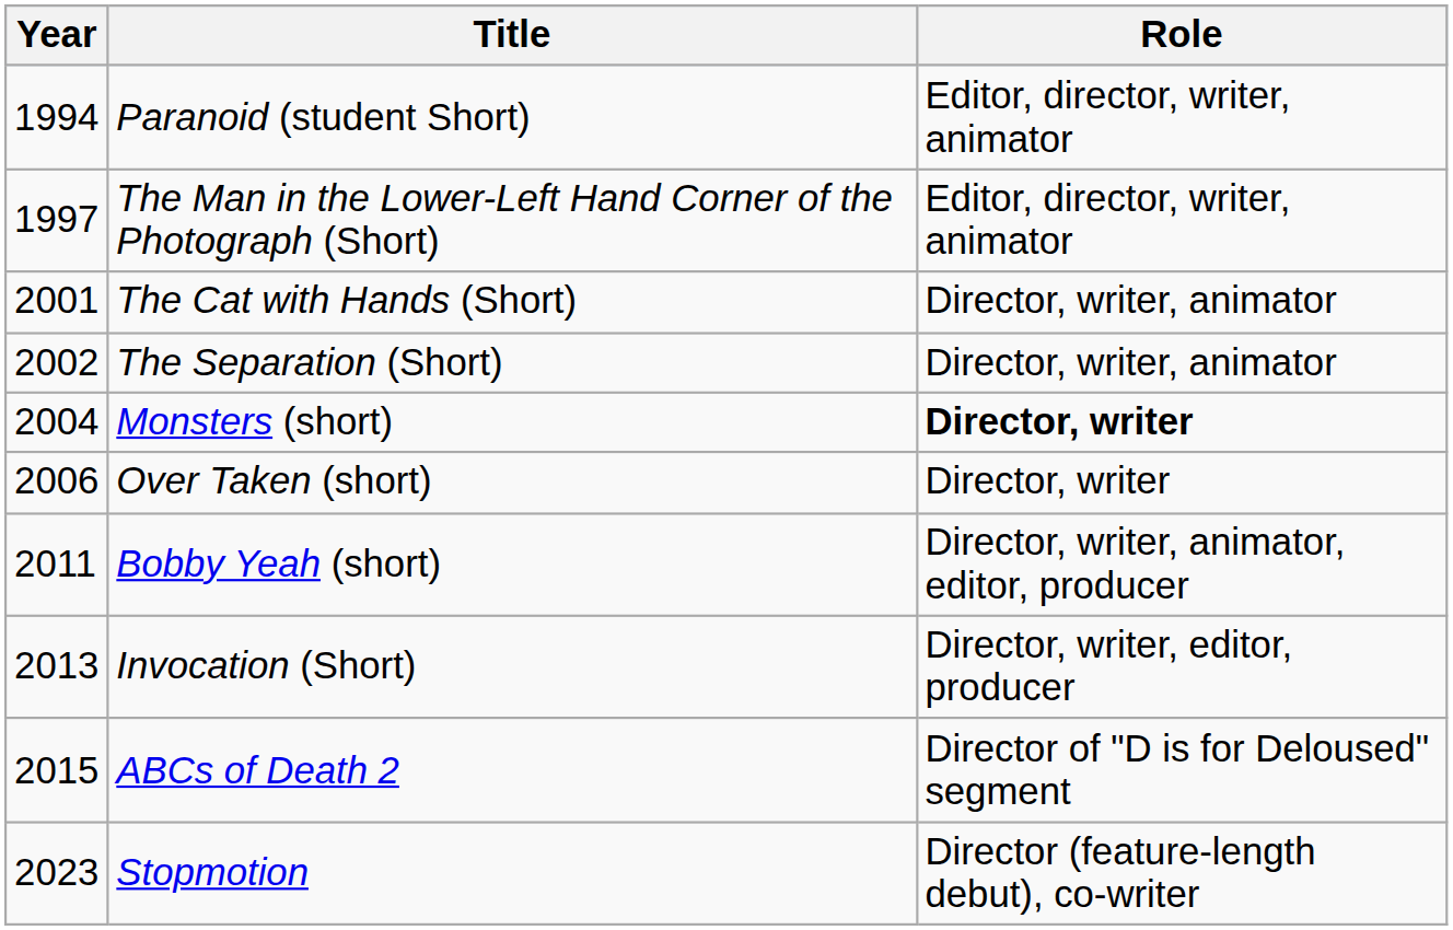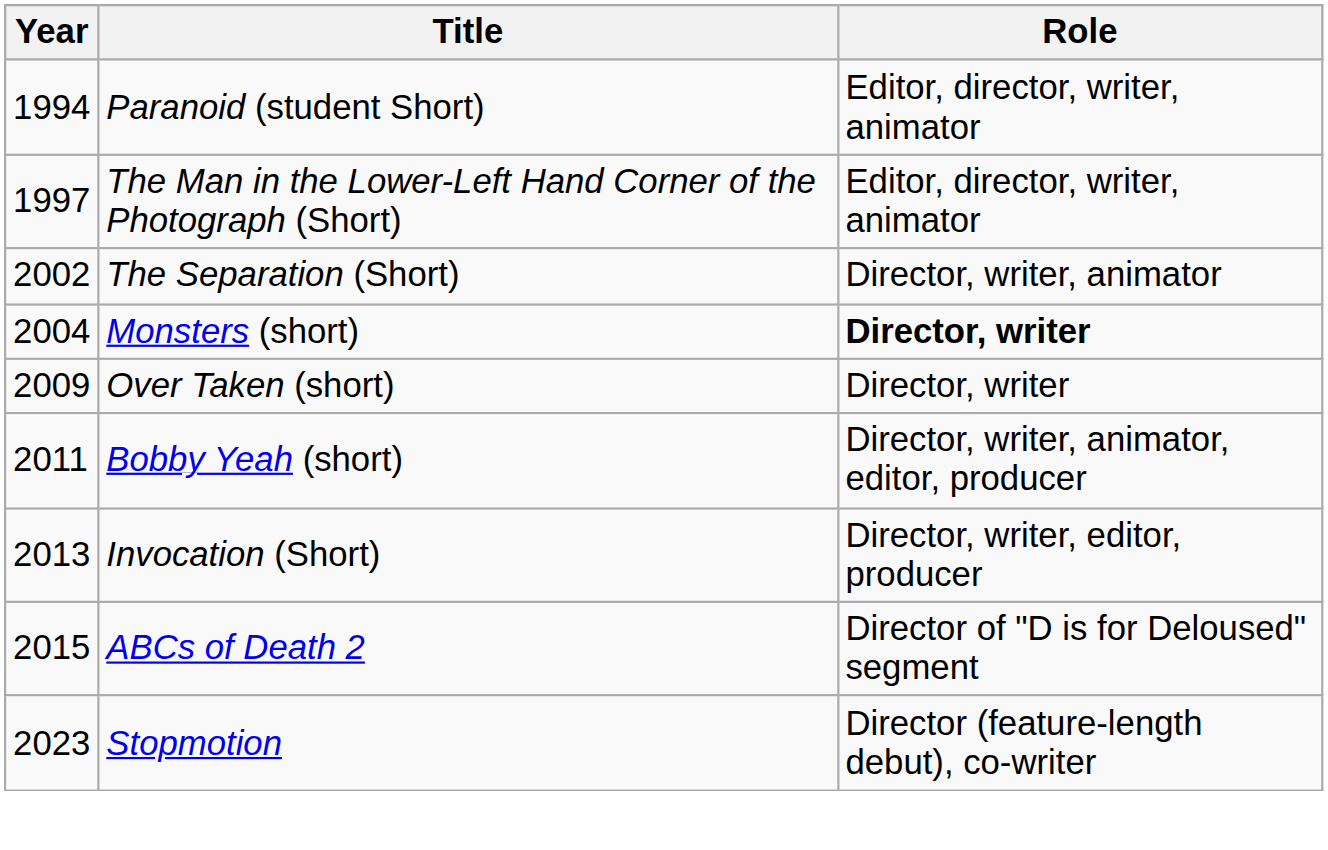- row: 2001 | The Cat with Hands (Short) | Director, writer, animator
Over Taken (short) | Year: 2006 -> 2009
